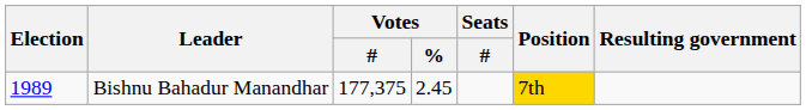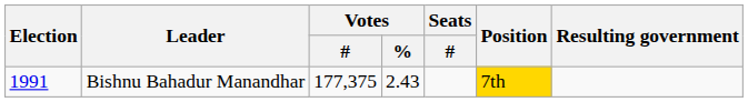Bishnu Bahadur Manandhar | Election: 1989 -> 1991
Bishnu Bahadur Manandhar | Votes / %: 2.45 -> 2.43
